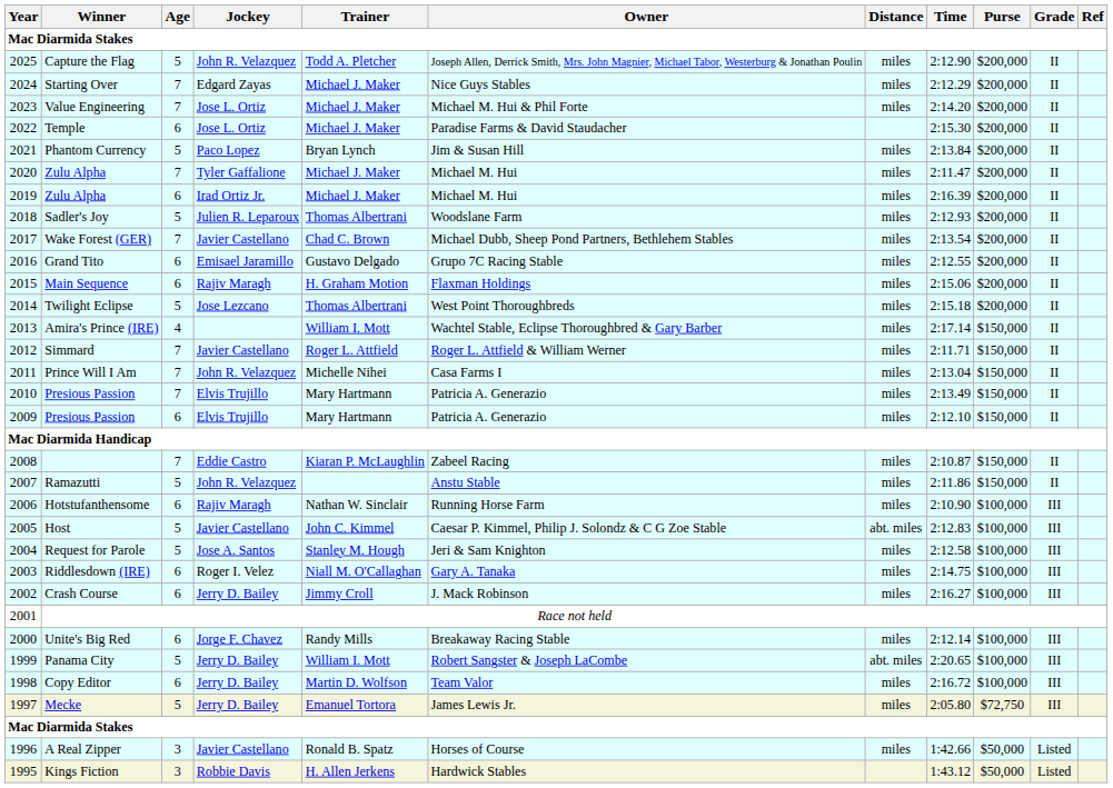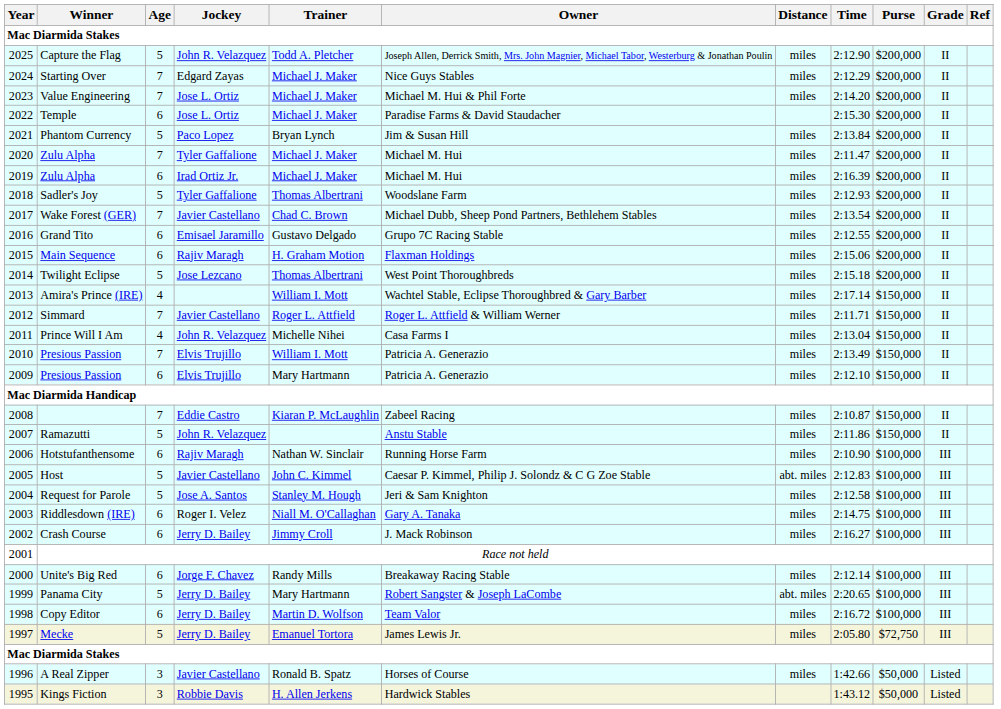Sadler's Joy | Jockey: Julien R. Leparoux -> Tyler Gaffalione
Prince Will I Am | Age: 7 -> 4
2010 / Presious Passion | Trainer: Mary Hartmann -> William I. Mott
Panama City | Trainer: William I. Mott -> Mary Hartmann
